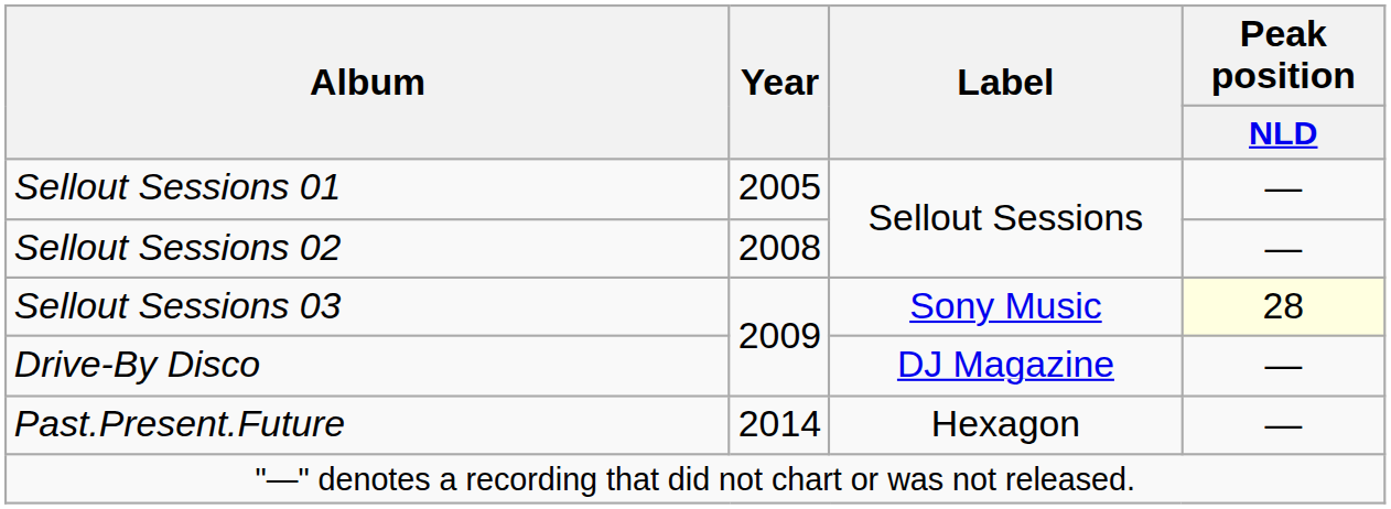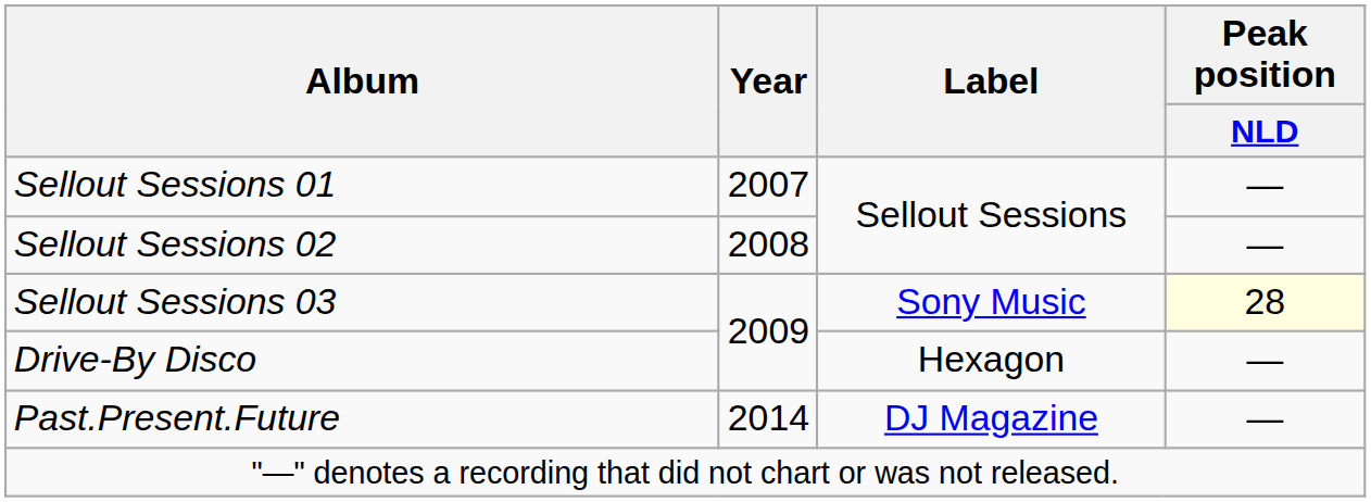Sellout Sessions 01 | Year: 2005 -> 2007
Drive-By Disco | Label: DJ Magazine -> Hexagon
Past.Present.Future | Label: Hexagon -> DJ Magazine
